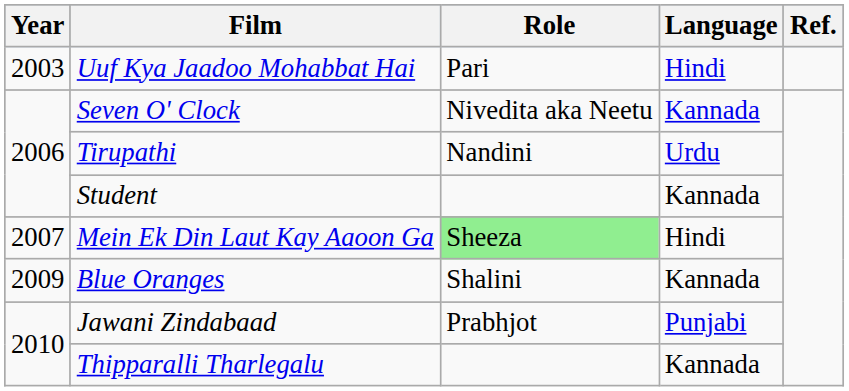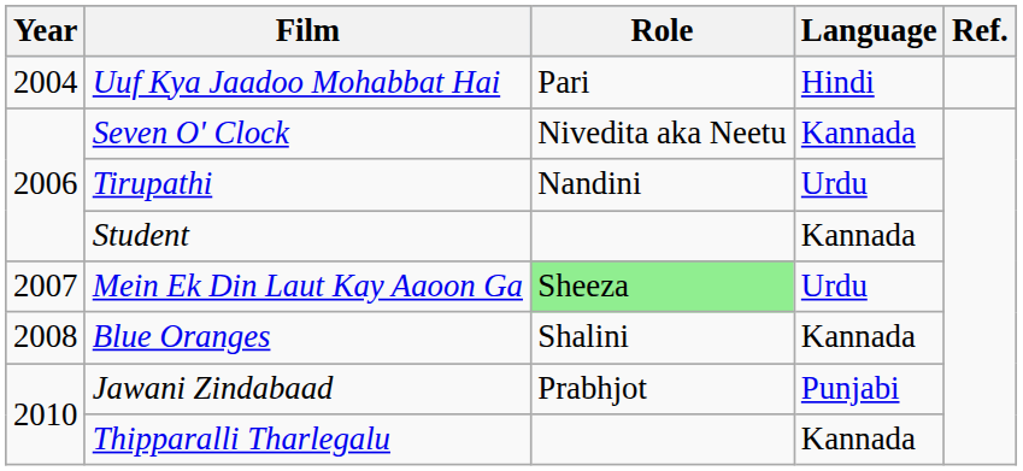Uuf Kya Jaadoo Mohabbat Hai | Year: 2003 -> 2004
Mein Ek Din Laut Kay Aaoon Ga | Language: Hindi -> Urdu
Blue Oranges | Year: 2009 -> 2008
